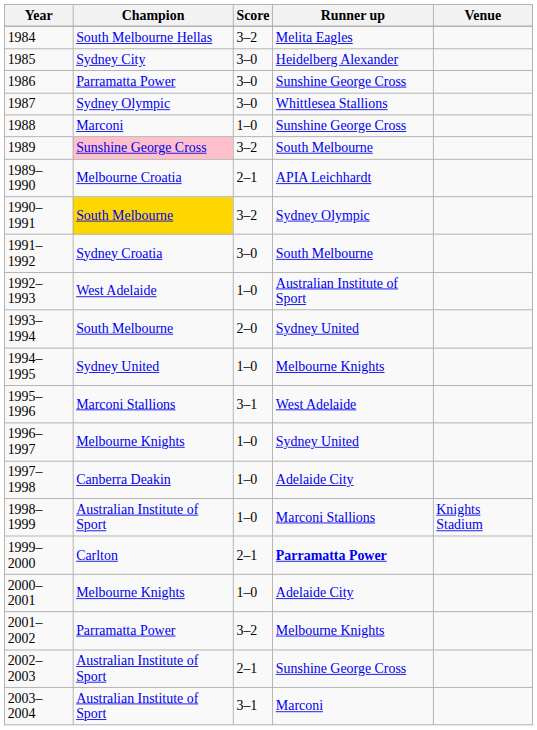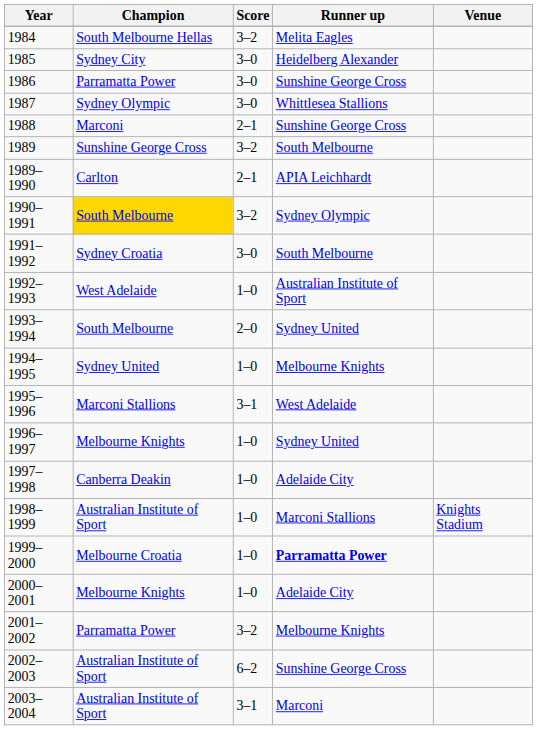1988 | Score: 1–0 -> 2–1
1989 | Champion: pink background -> no background
1989–1990 | Champion: Melbourne Croatia -> Carlton
1999–2000 | Champion: Carlton -> Melbourne Croatia
1999–2000 | Score: 2–1 -> 1–0
2002–2003 | Score: 2–1 -> 6–2
